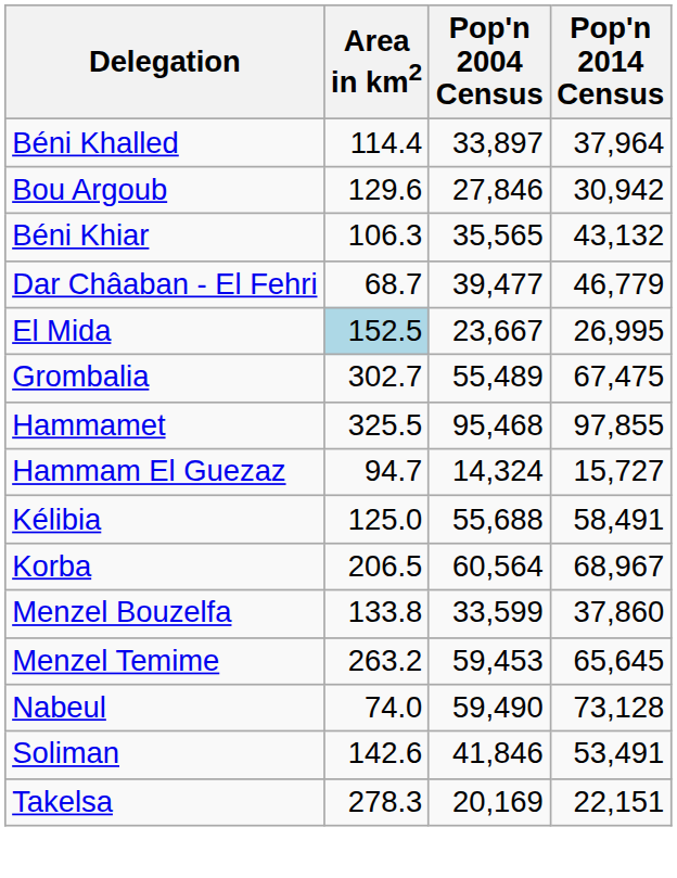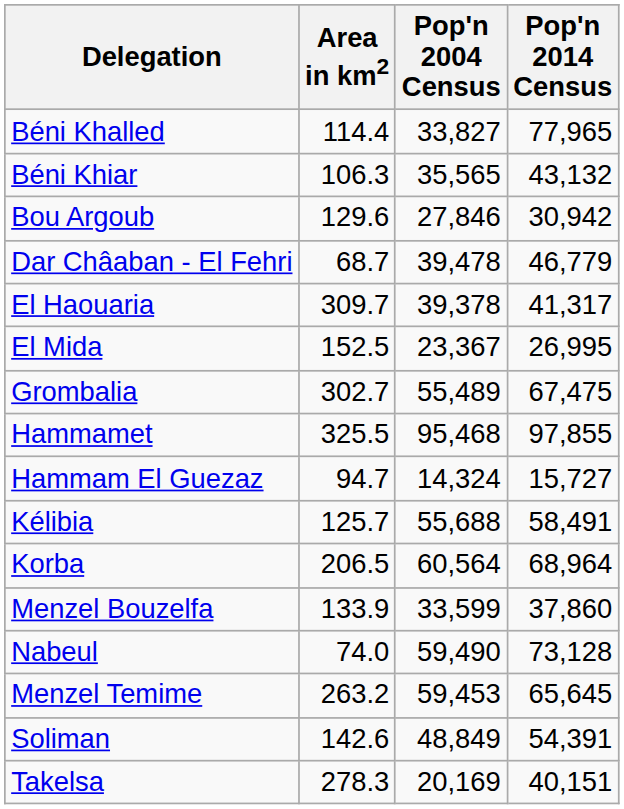Béni Khalled | Pop'n 2004 Census: 33,897 -> 33,827
Béni Khalled | Pop'n 2014 Census: 37,964 -> 77,965
rows swapped: Béni Khiar <-> Bou Argoub
Dar Châaban - El Fehri | Pop'n 2004 Census: 39,477 -> 39,478
+ row: El Haouaria | 309.7 | 39,378 | 41,317
El Mida | Area in km2: lightblue background -> no background
El Mida | Pop'n 2004 Census: 23,667 -> 23,367
Kélibia | Area in km2: 125.0 -> 125.7
Korba | Pop'n 2014 Census: 68,967 -> 68,964
Menzel Bouzelfa | Area in km2: 133.8 -> 133.9
rows swapped: Menzel Temime <-> Nabeul
Soliman | Pop'n 2004 Census: 41,846 -> 48,849
Soliman | Pop'n 2014 Census: 53,491 -> 54,391
Takelsa | Pop'n 2014 Census: 22,151 -> 40,151
